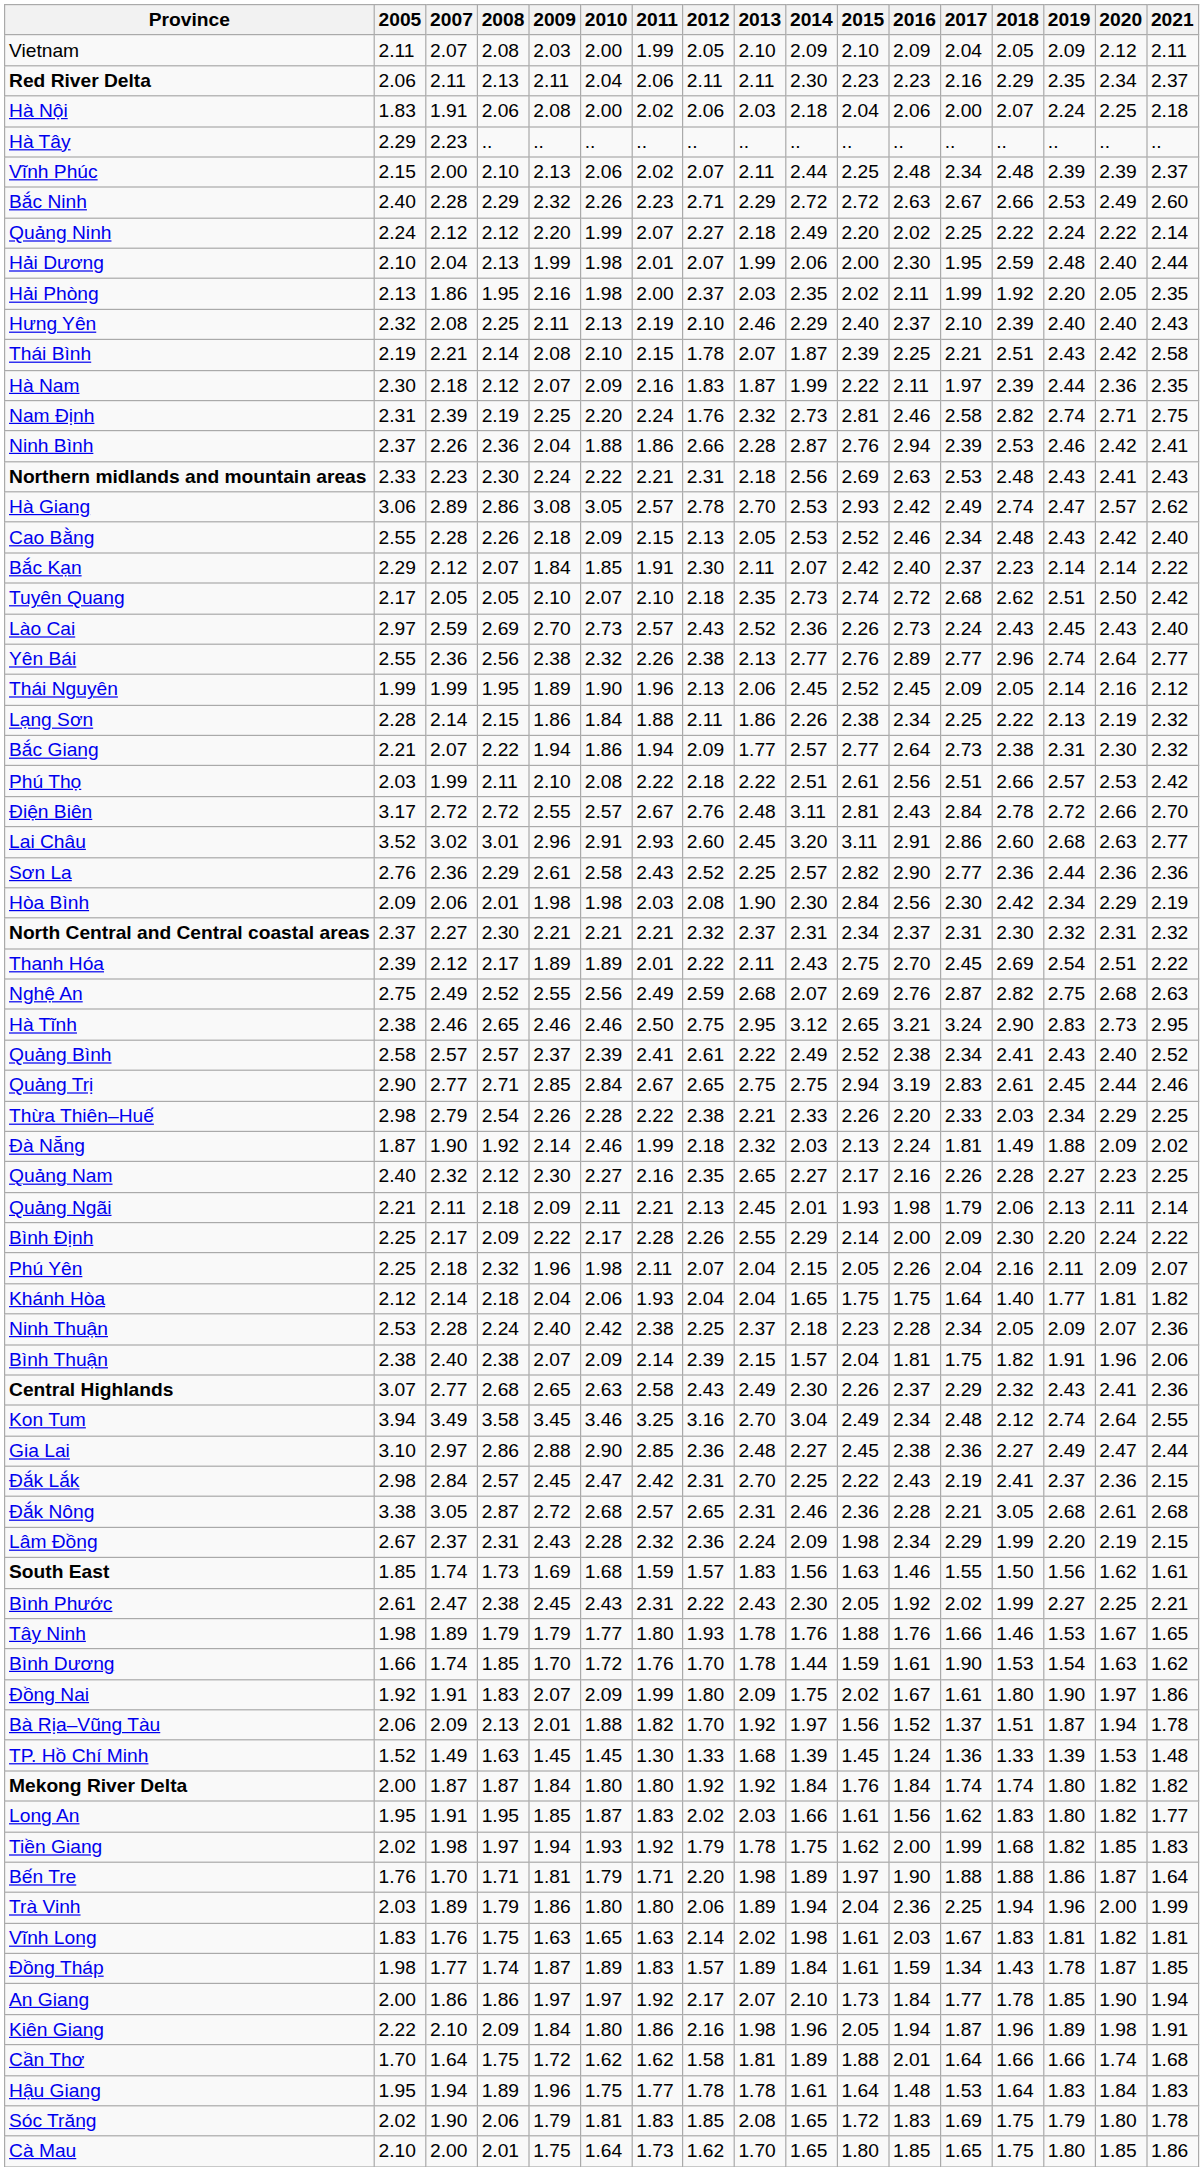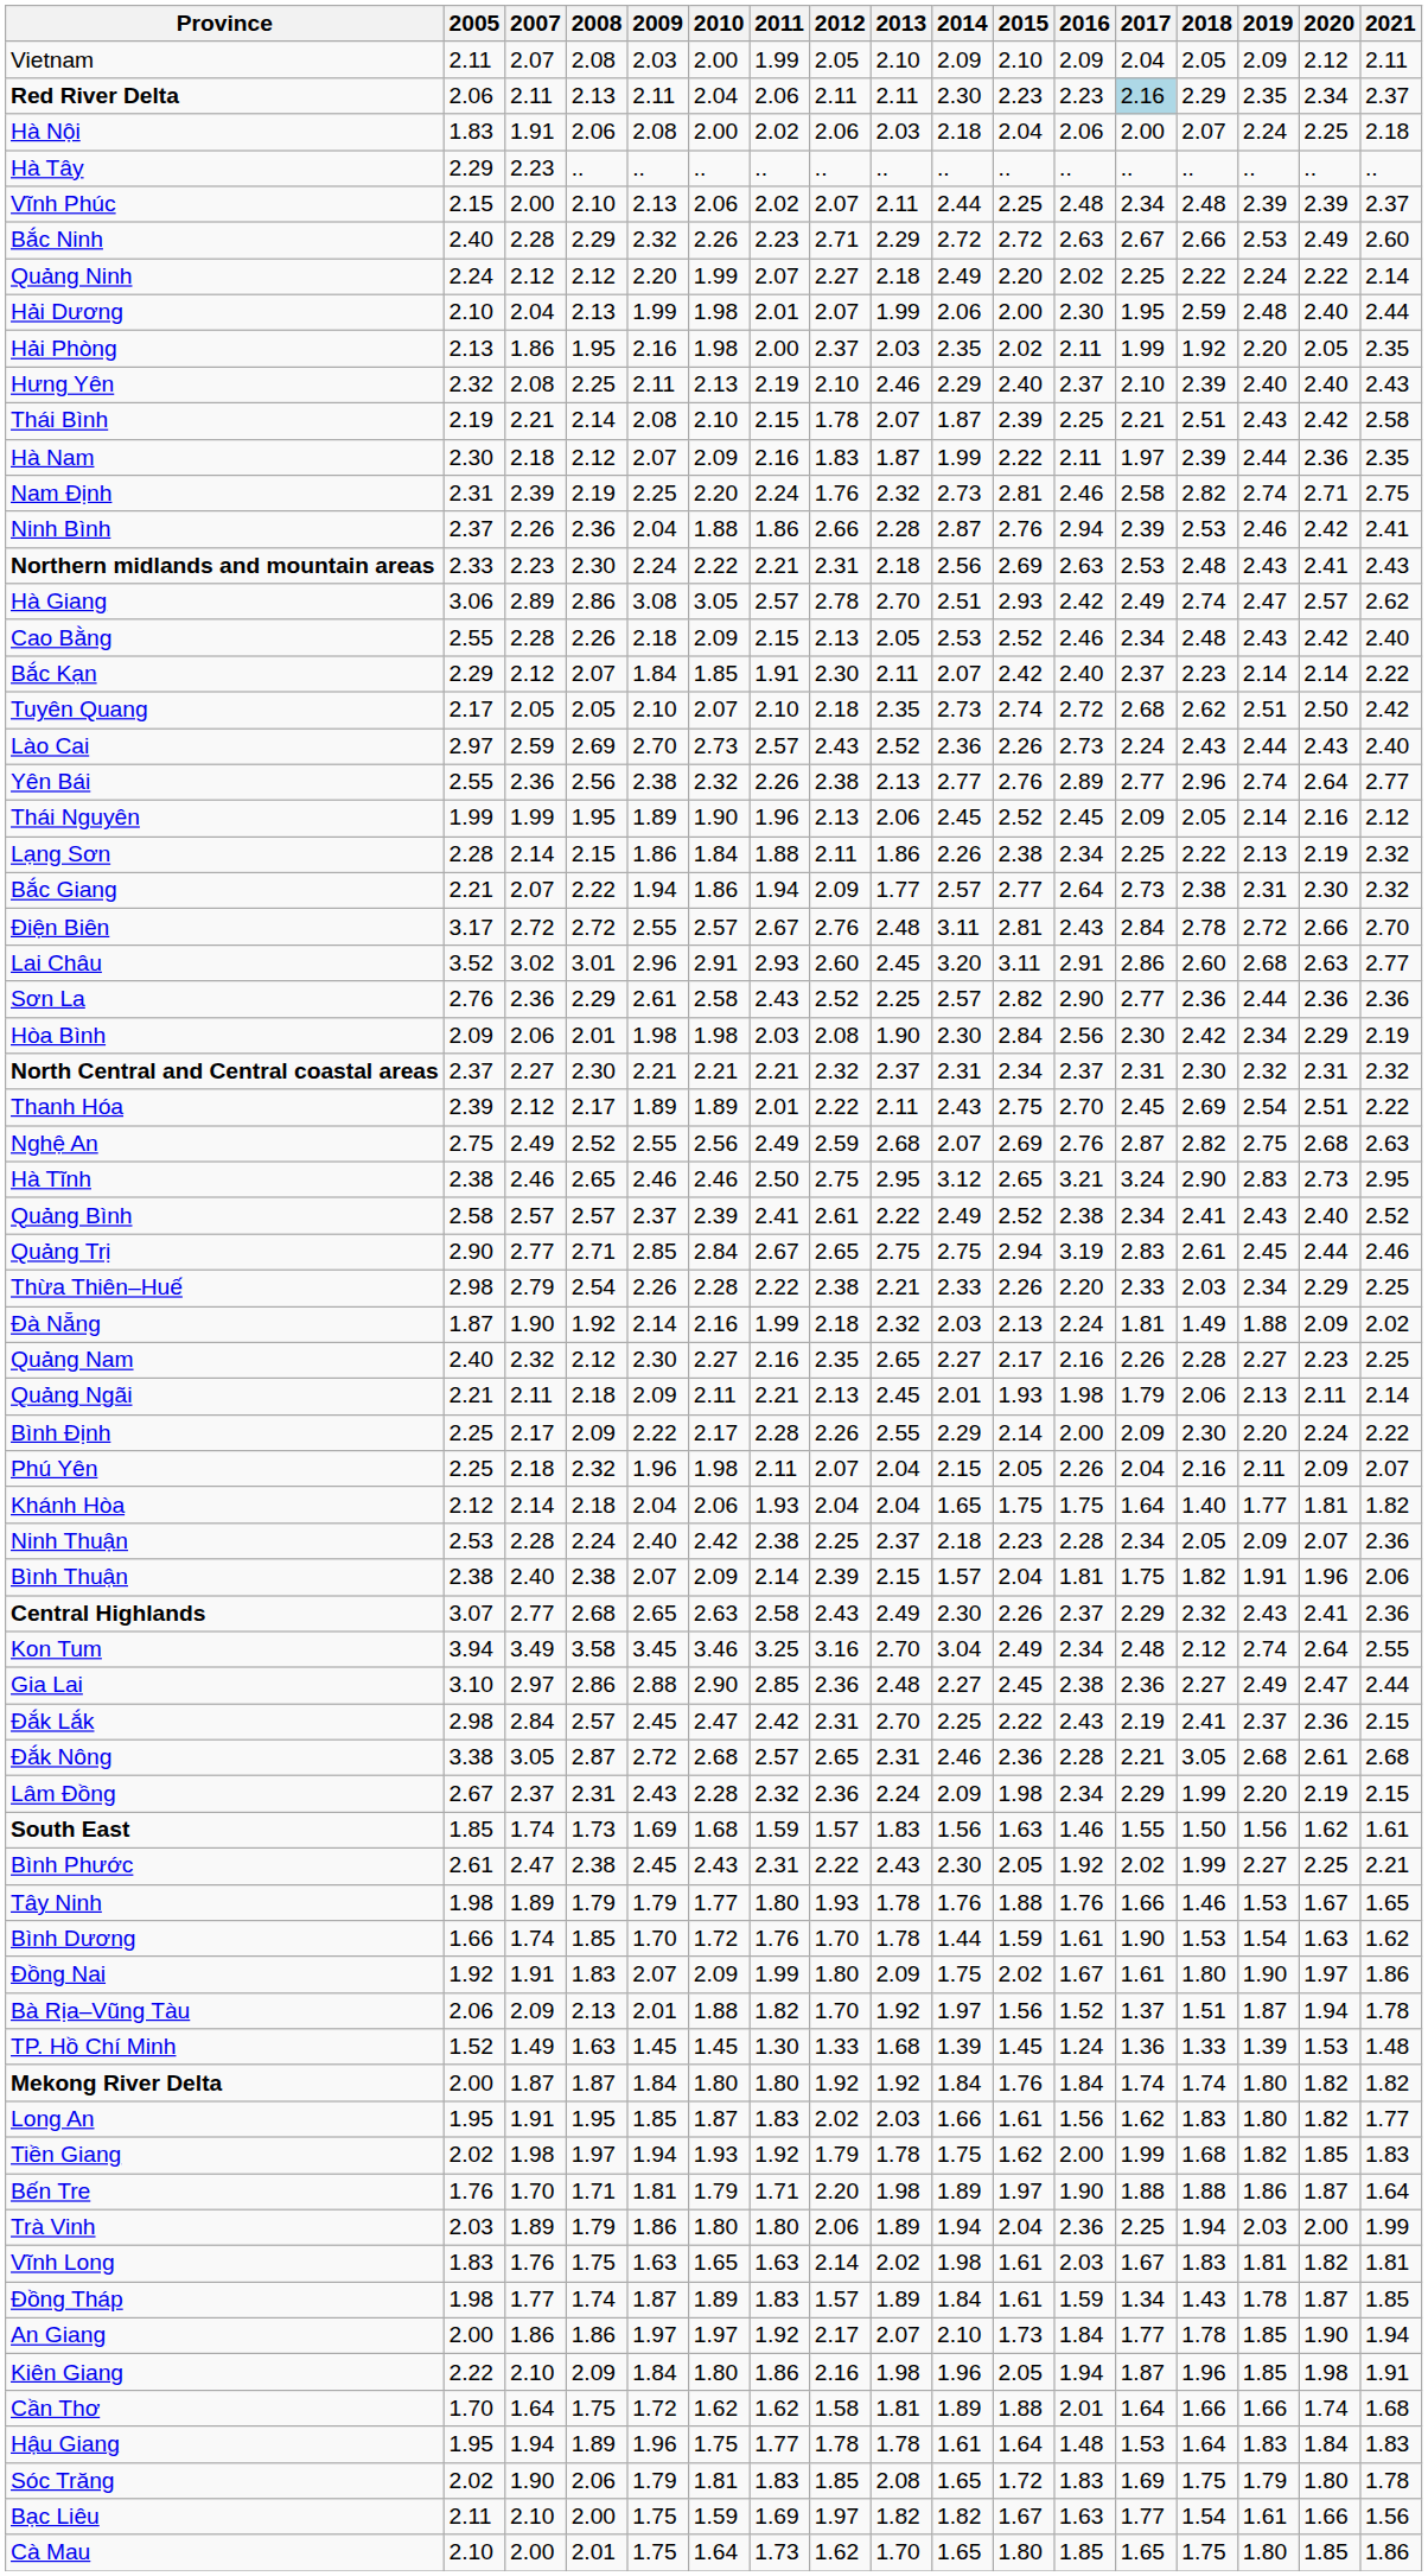Red River Delta | 2017: no background -> lightblue background
Hà Giang | 2014: 2.53 -> 2.51
Lào Cai | 2019: 2.45 -> 2.44
- row: Phú Thọ | 2.03 | 1.99 | 2.11 | 2.10 | 2.08 | 2.22 | 2.18 | 2.22 | 2.51 | 2.61 | 2.56 | 2.51 | 2.66 | 2.57 | 2.53 | 2.42
Đà Nẵng | 2010: 2.46 -> 2.16
Trà Vinh | 2019: 1.96 -> 2.03
Kiên Giang | 2019: 1.89 -> 1.85
+ row: Bạc Liêu | 2.11 | 2.10 | 2.00 | 1.75 | 1.59 | 1.69 | 1.97 | 1.82 | 1.82 | 1.67 | 1.63 | 1.77 | 1.54 | 1.61 | 1.66 | 1.56
